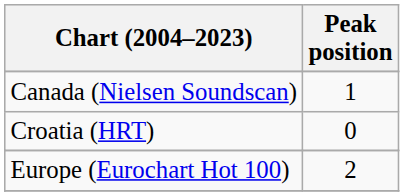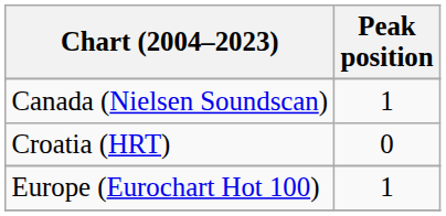Europe (Eurochart Hot 100) | Peak position: 2 -> 1
